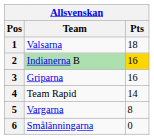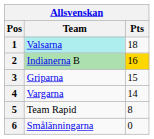1 | Team: no background -> paleturquoise background
3 | Pts: 16 -> 15
4 | Team: Team Rapid -> Vargarna
5 | Team: Vargarna -> Team Rapid
